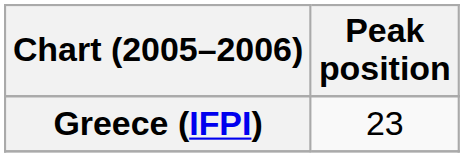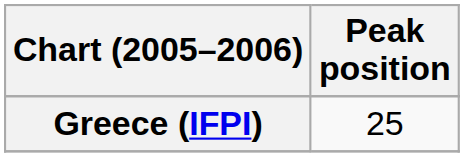Greece (IFPI) | Peak position: 23 -> 25
